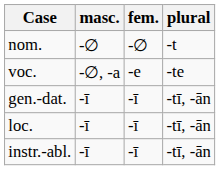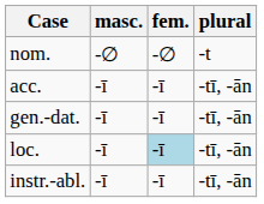- row: voc. | -∅, -a | -e | -te
+ row: acc. | -ī | -ī | -tī, -ān
loc. | fem.: no background -> lightblue background
